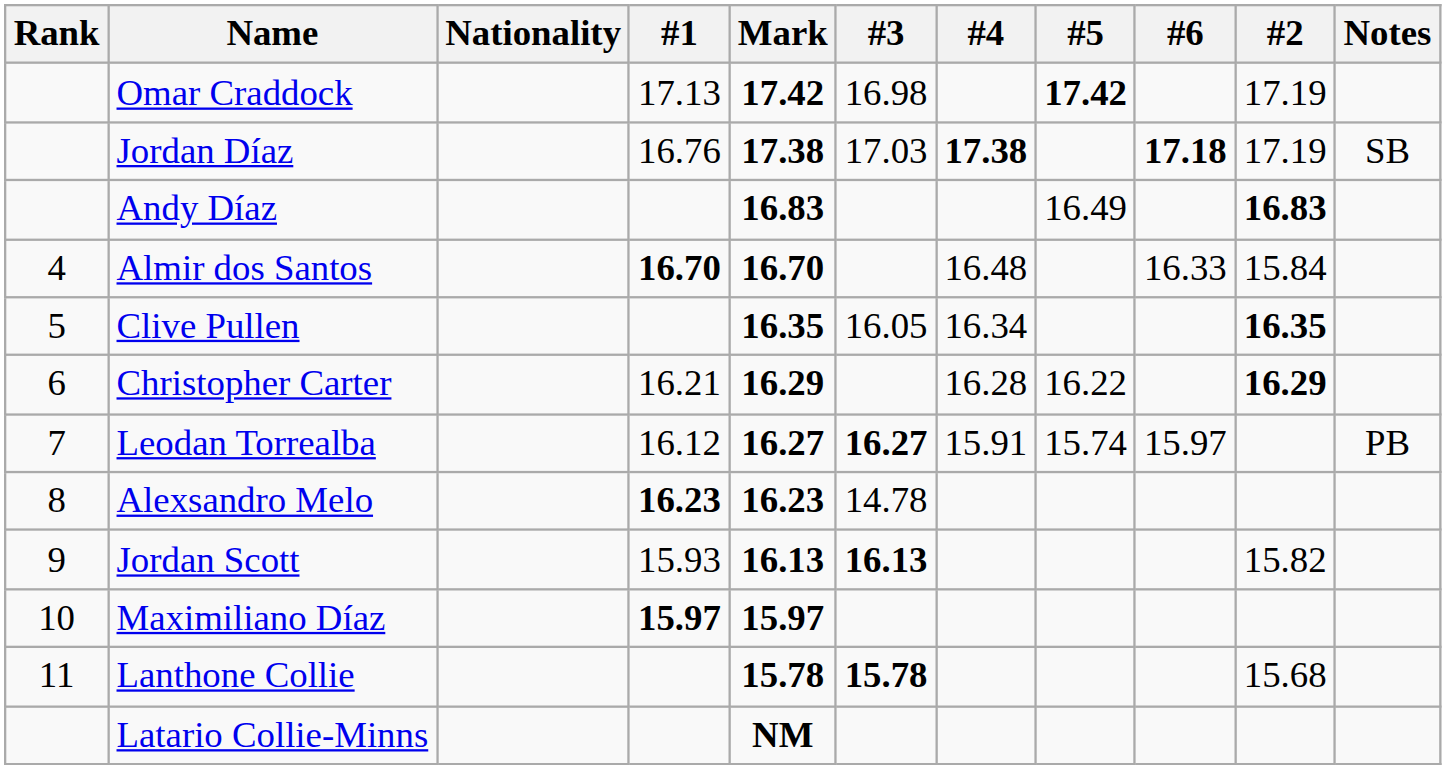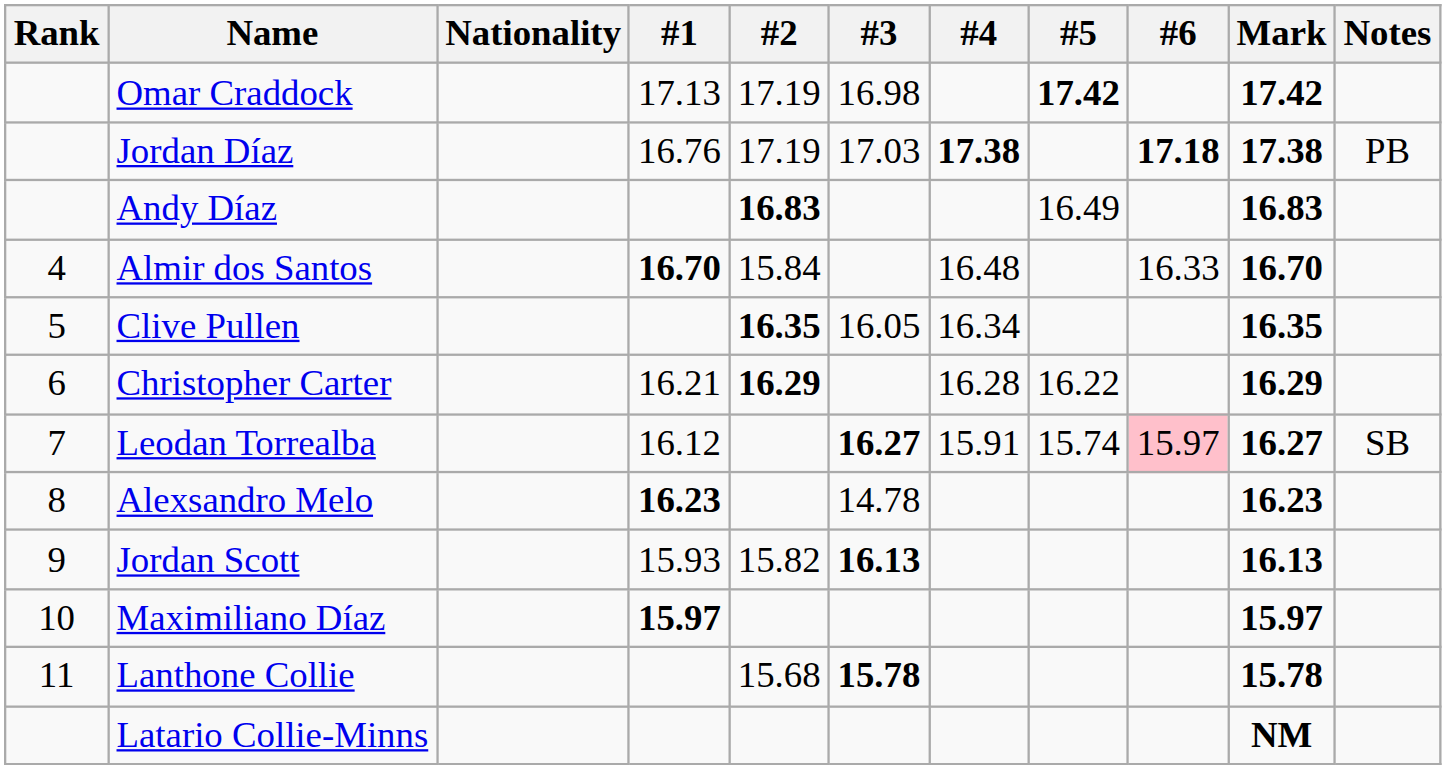columns swapped: #2 <-> Mark
Jordan Díaz | Notes: SB -> PB
Leodan Torrealba | #6: no background -> pink background
Leodan Torrealba | Notes: PB -> SB
